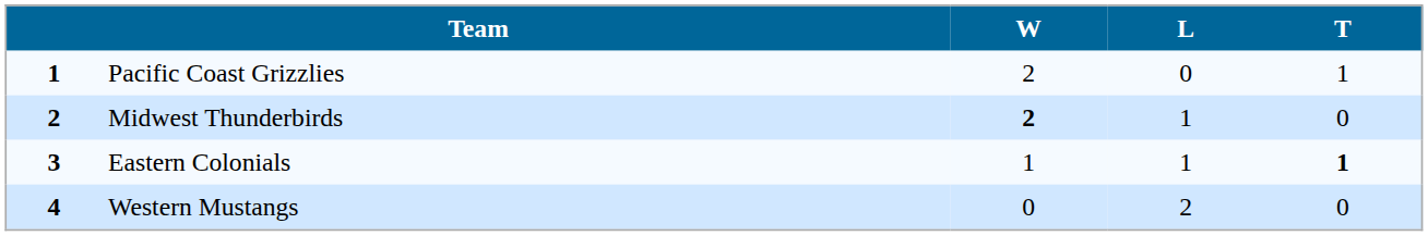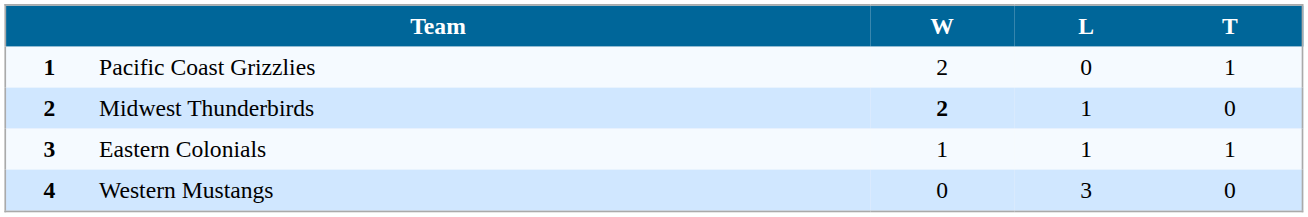Eastern Colonials | T: bold -> normal
Western Mustangs | L: 2 -> 3
